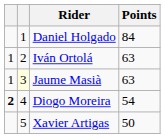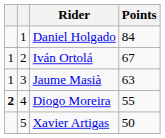Iván Ortolá | Points: 63 -> 67
Jaume Masià | column 2: lightyellow background -> no background
Diogo Moreira | Points: 54 -> 55
